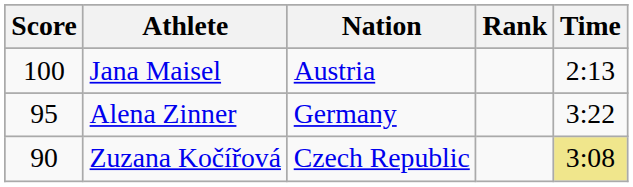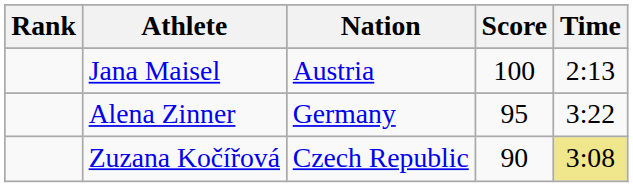columns swapped: Rank <-> Score
